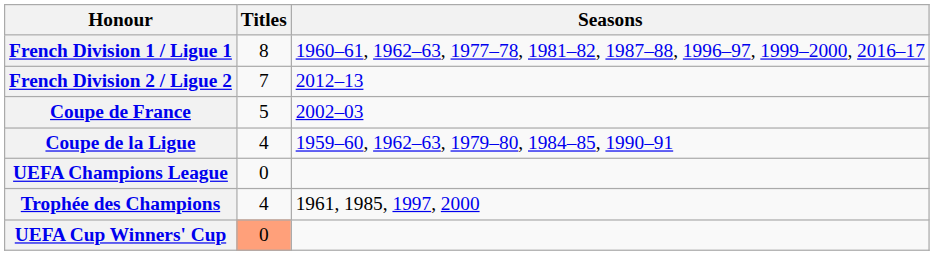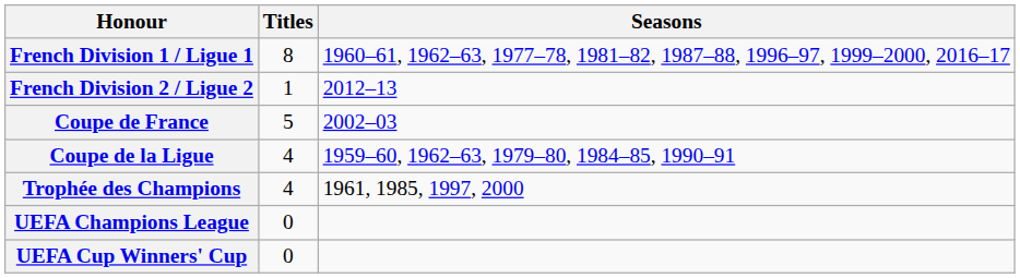French Division 2 / Ligue 2 | Titles: 7 -> 1
rows swapped: Trophée des Champions <-> UEFA Champions League
UEFA Cup Winners' Cup | Titles: lightsalmon background -> no background
